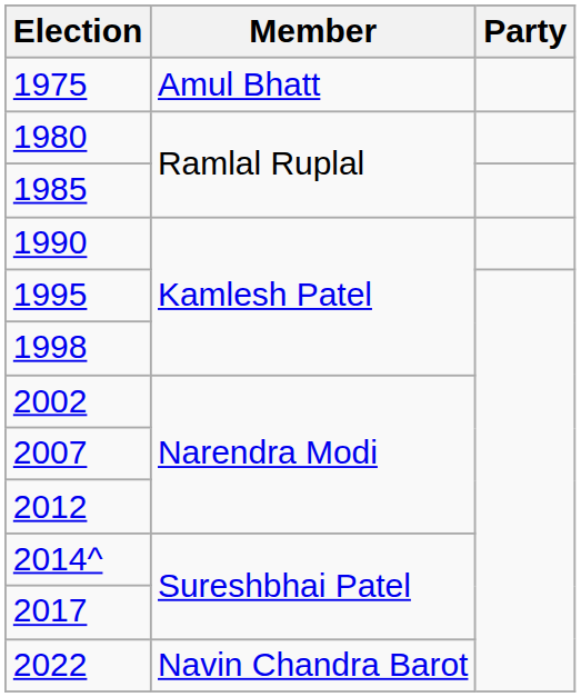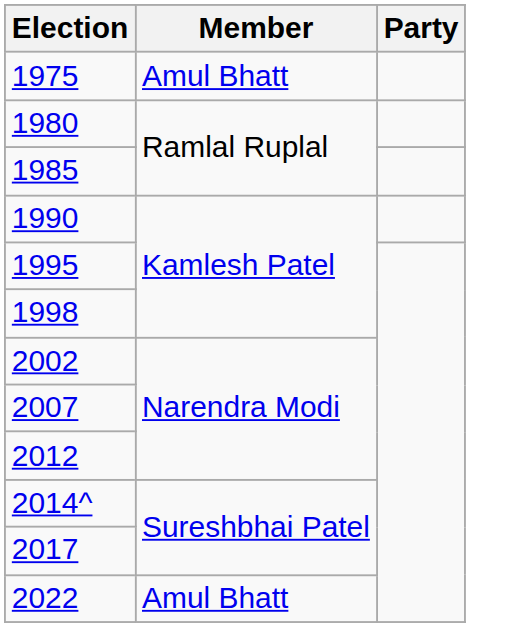2022 | Member: Navin Chandra Barot -> Amul Bhatt
